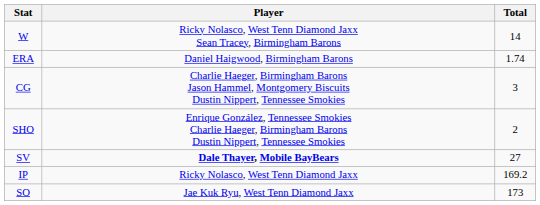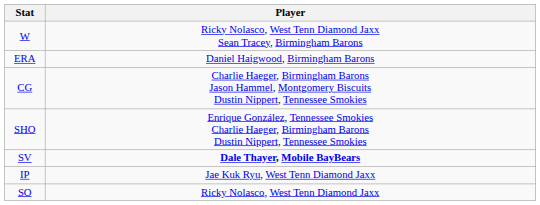- column: Total | 14 | 1.74 | 3 | 2 | 27 | 169.2 | 173
IP | Player: Ricky Nolasco, West Tenn Diamond Jaxx -> Jae Kuk Ryu, West Tenn Diamond Jaxx
SO | Player: Jae Kuk Ryu, West Tenn Diamond Jaxx -> Ricky Nolasco, West Tenn Diamond Jaxx
